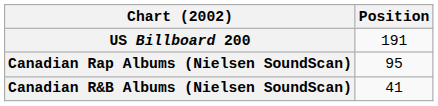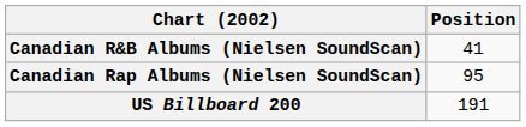rows swapped: Canadian R&B Albums (Nielsen SoundScan) <-> US Billboard 200
